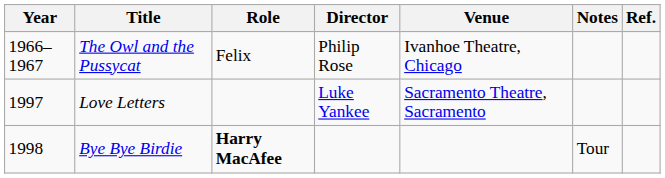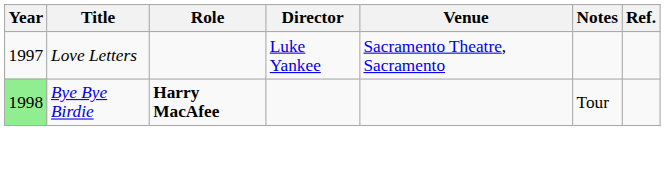- row: 1966–1967 | The Owl and the Pussycat | Felix | Philip Rose | Ivanhoe Theatre, Chicago
Bye Bye Birdie | Year: no background -> lightgreen background
